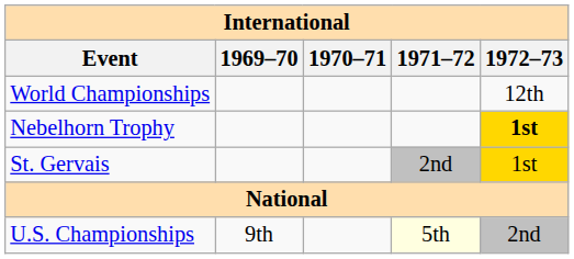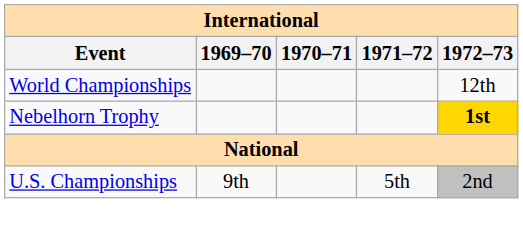- row: St. Gervais | 2nd | 1st
U.S. Championships | 1971–72: lightyellow background -> no background
